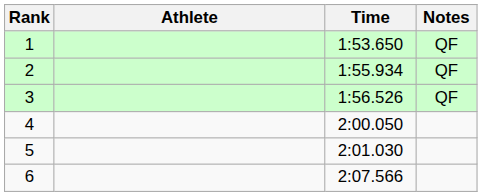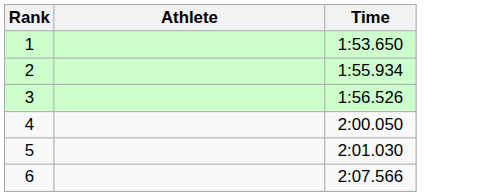- column: Notes | QF | QF | QF
